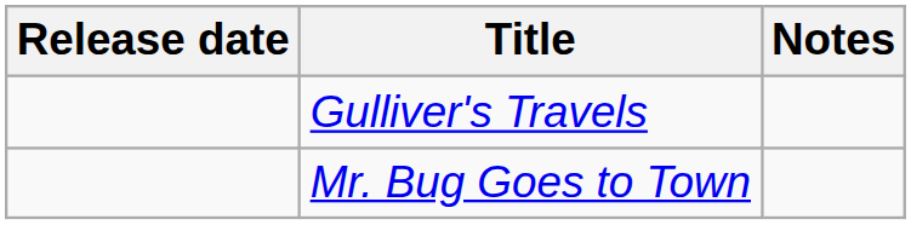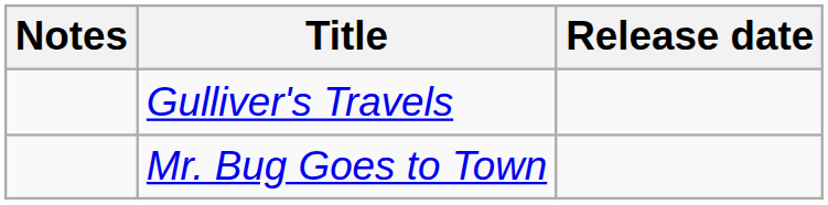columns swapped: Release date <-> Notes
